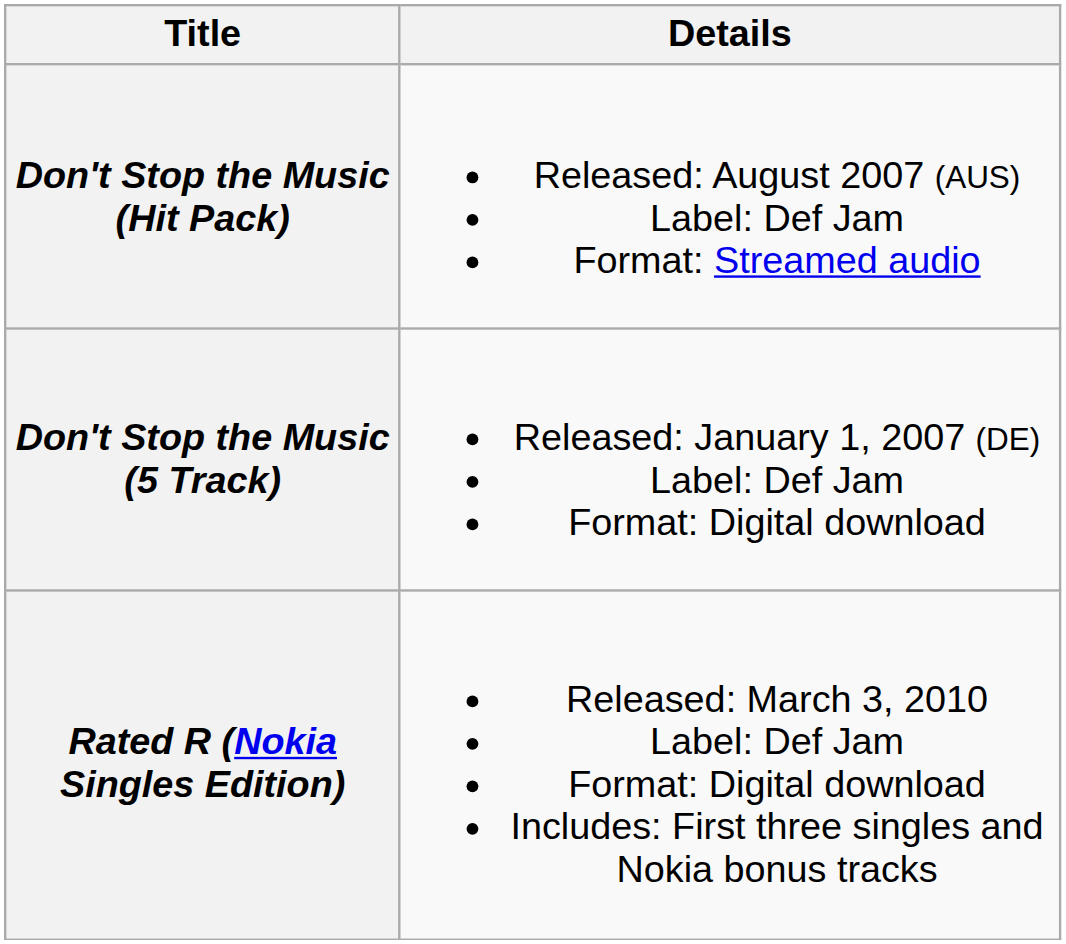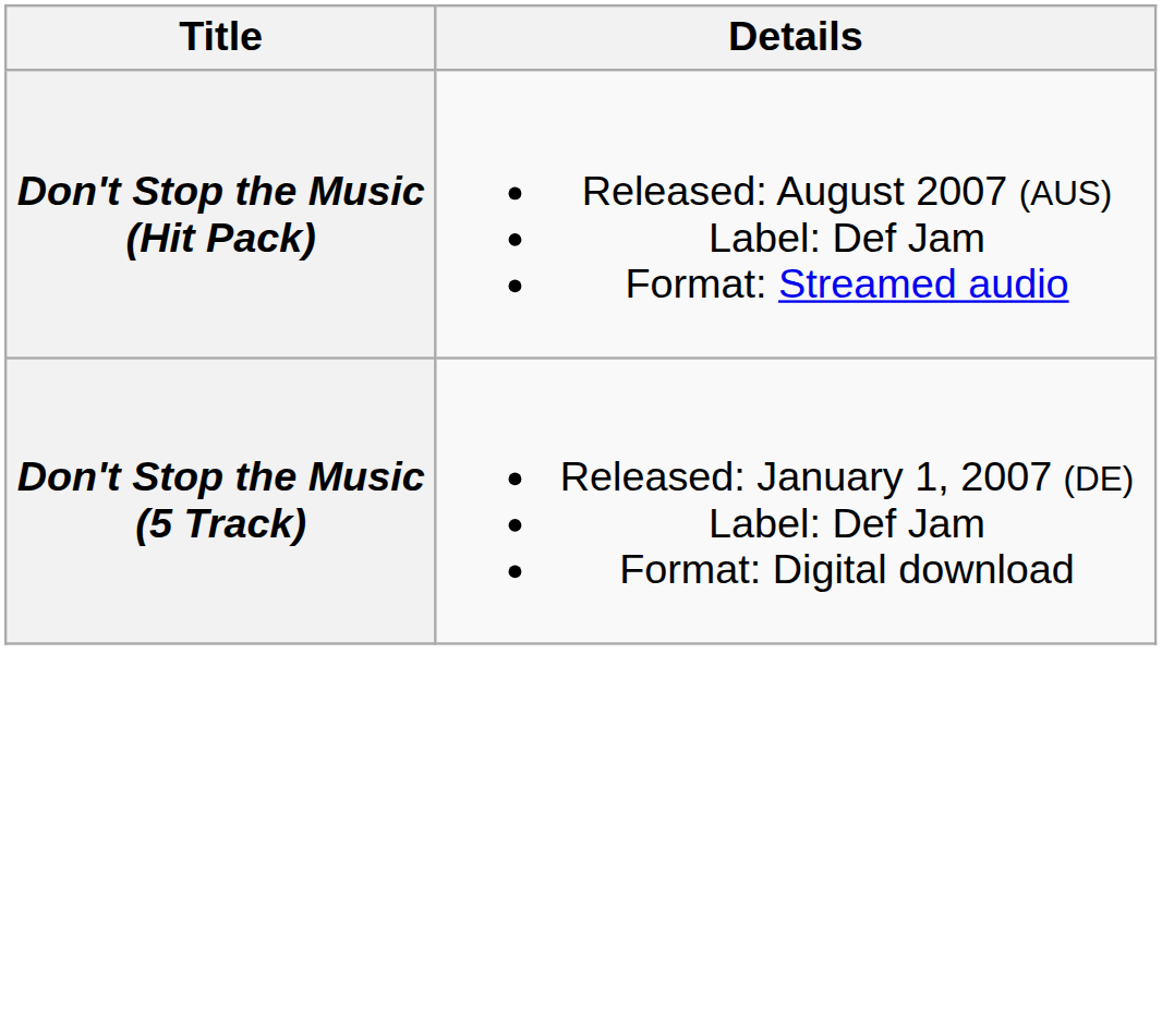- row: Rated R (Nokia Singles Edition) | Released: March 3, 2010 Label: Def Jam Format: Digital download Includes: First three singles and Nokia bonus tracks
